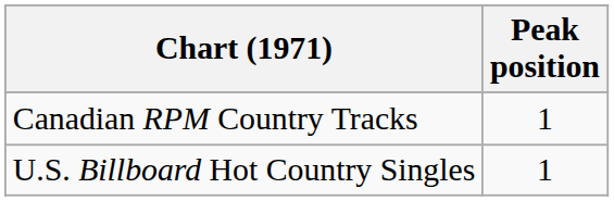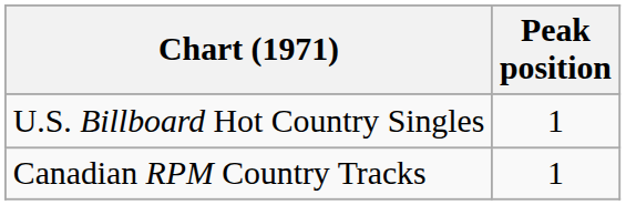rows swapped: U.S. Billboard Hot Country Singles <-> Canadian RPM Country Tracks
